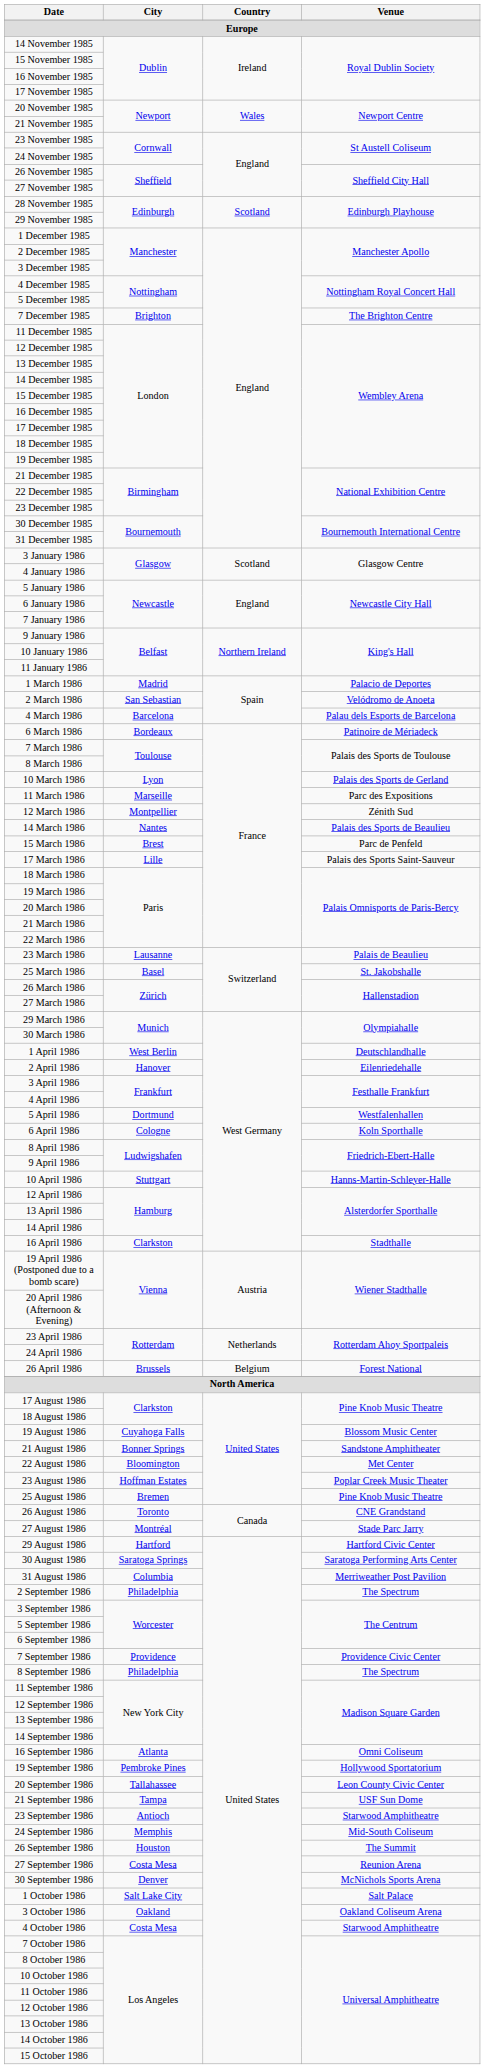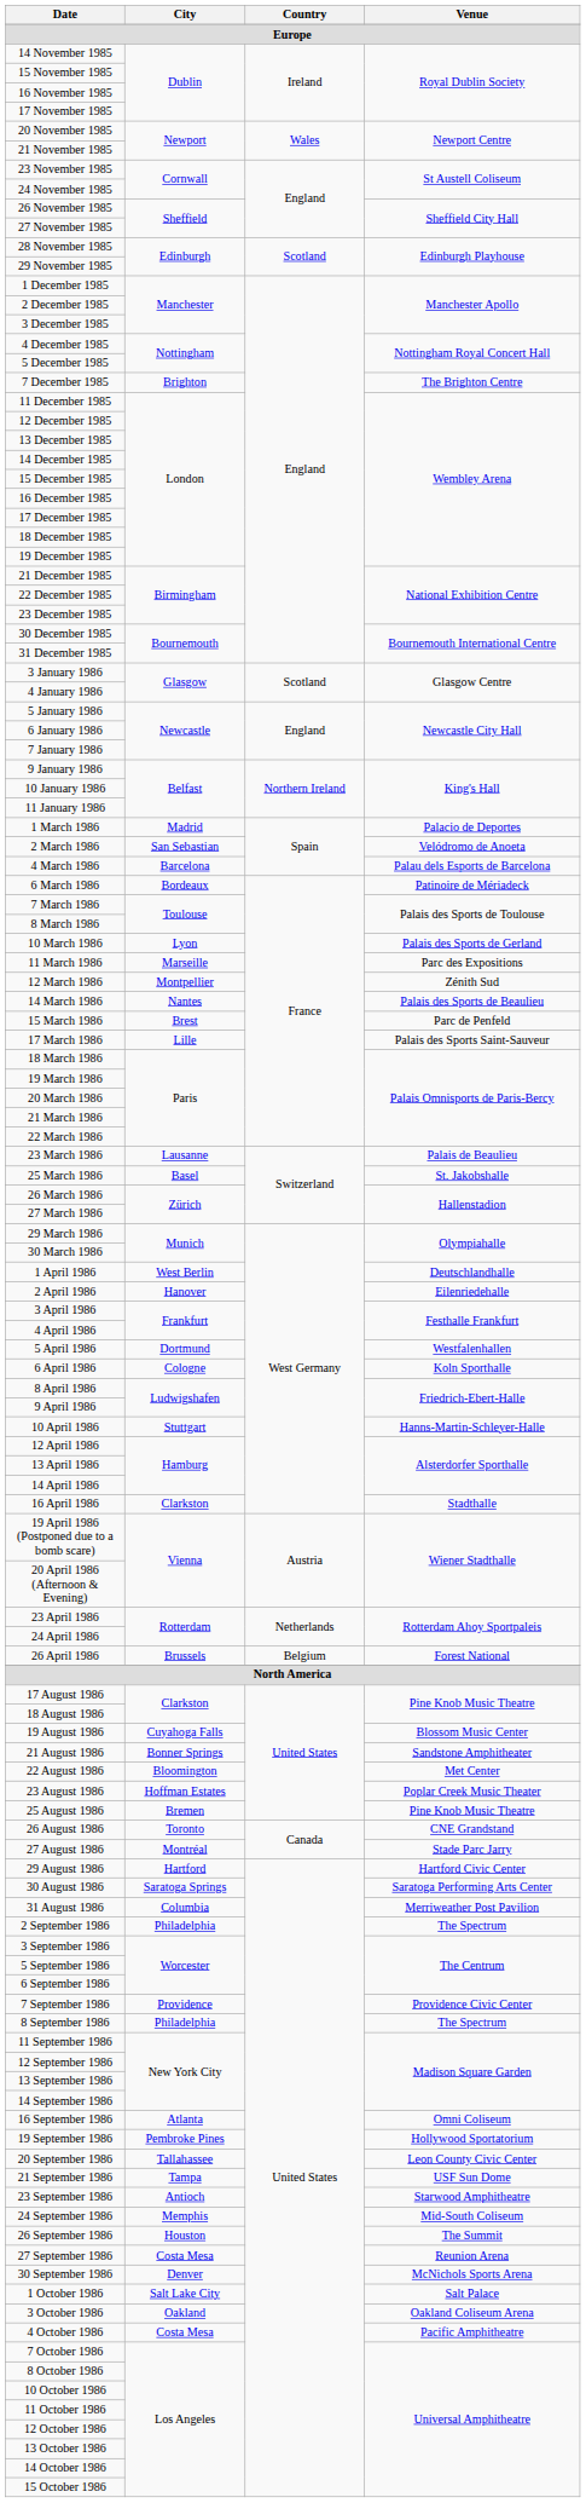4 October 1986 | Venue: Starwood Amphitheatre -> Pacific Amphitheatre
